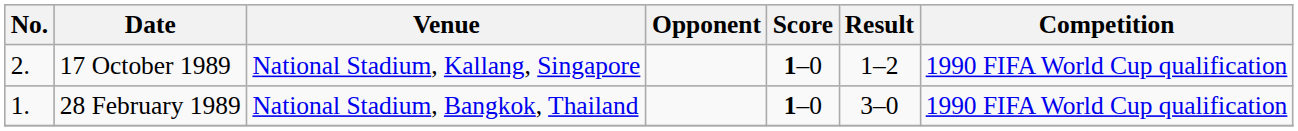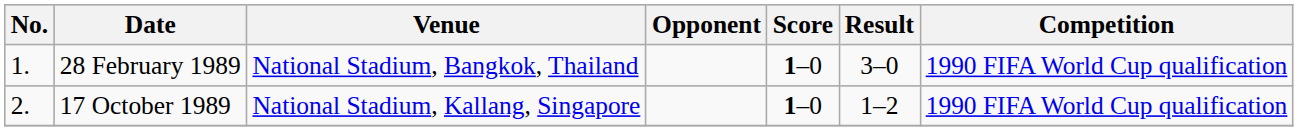rows swapped: 28 February 1989 <-> 17 October 1989
